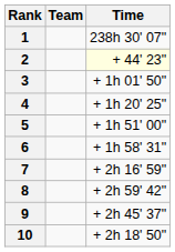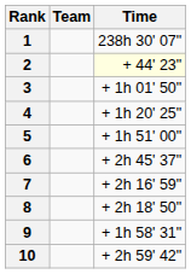6 | Time: + 1h 58' 31" -> + 2h 45' 37"
8 | Time: + 2h 59' 42" -> + 2h 18' 50"
9 | Time: + 2h 45' 37" -> + 1h 58' 31"
10 | Time: + 2h 18' 50" -> + 2h 59' 42"
